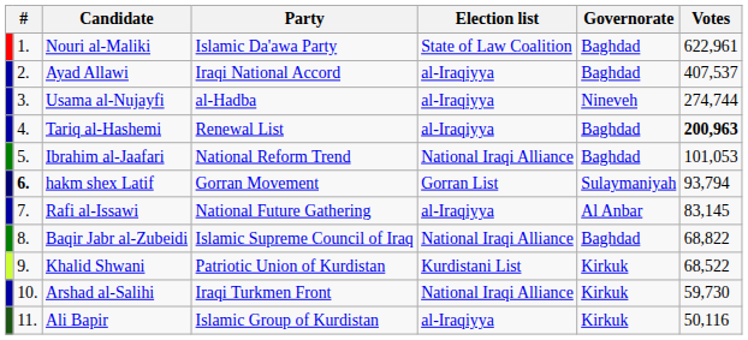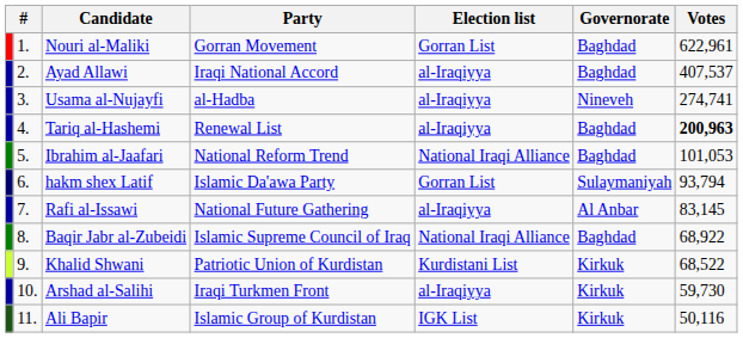Nouri al-Maliki | Party: Islamic Da'awa Party -> Gorran Movement
Nouri al-Maliki | Election list: State of Law Coalition -> Gorran List
Usama al-Nujayfi | Votes: 274,744 -> 274,741
hakm shex Latif | column 2: bold -> normal
hakm shex Latif | Party: Gorran Movement -> Islamic Da'awa Party
Baqir Jabr al-Zubeidi | Votes: 68,822 -> 68,922
Arshad al-Salihi | Election list: National Iraqi Alliance -> al-Iraqiyya
Ali Bapir | Election list: al-Iraqiyya -> IGK List
